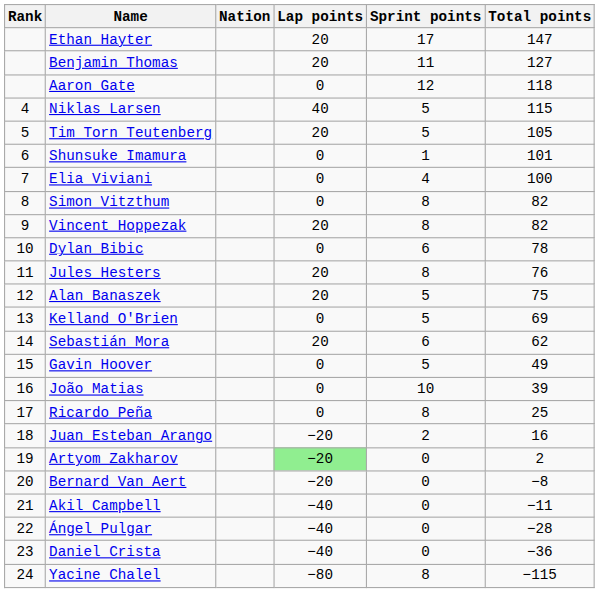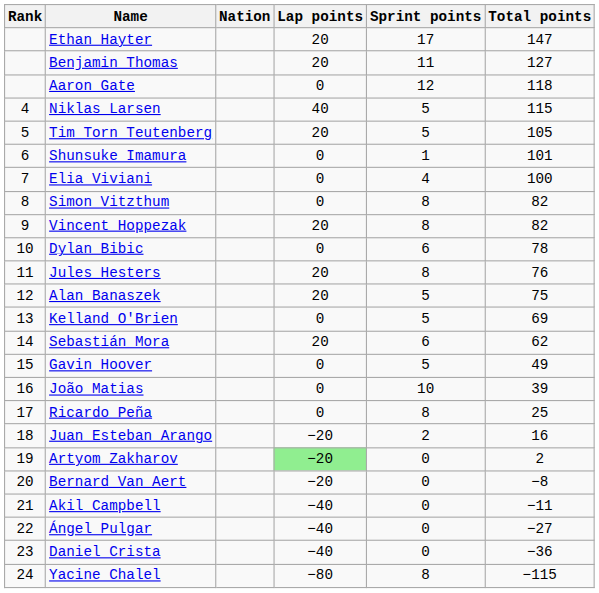Ángel Pulgar | Total points: −28 -> −27
